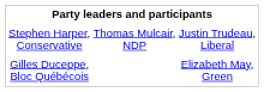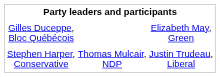rows swapped: Stephen Harper, Conservative <-> Gilles Duceppe, Bloc Québécois
